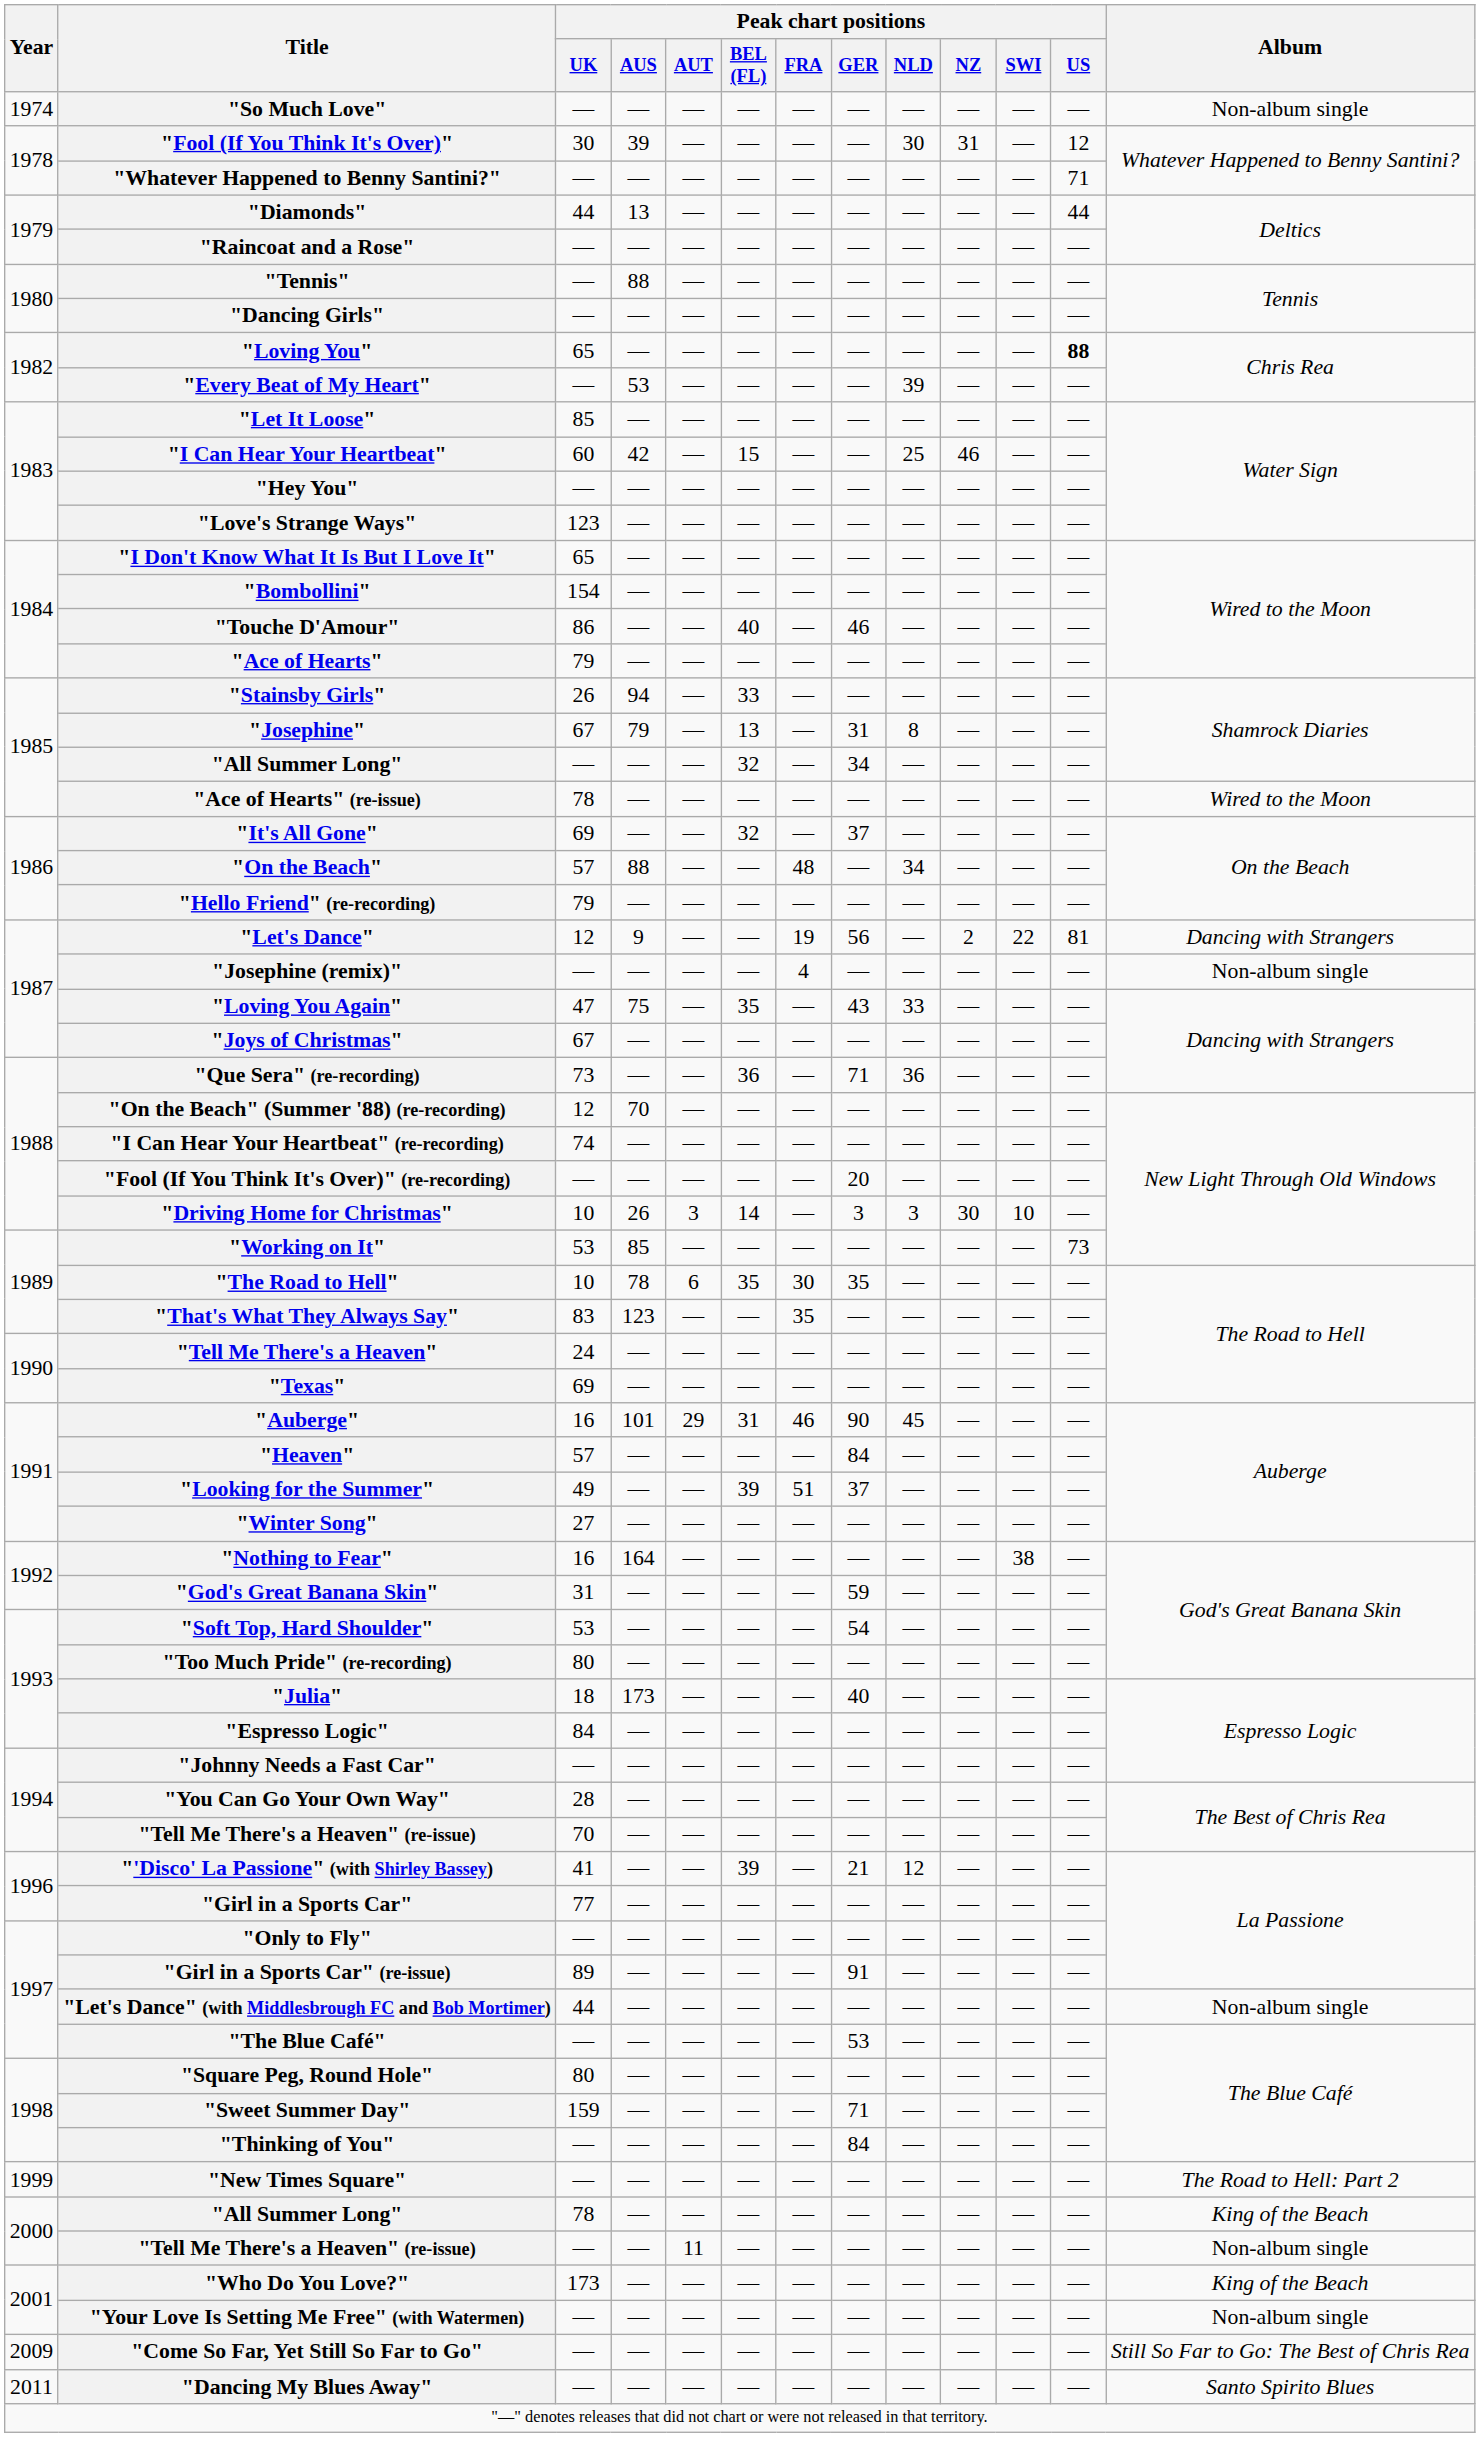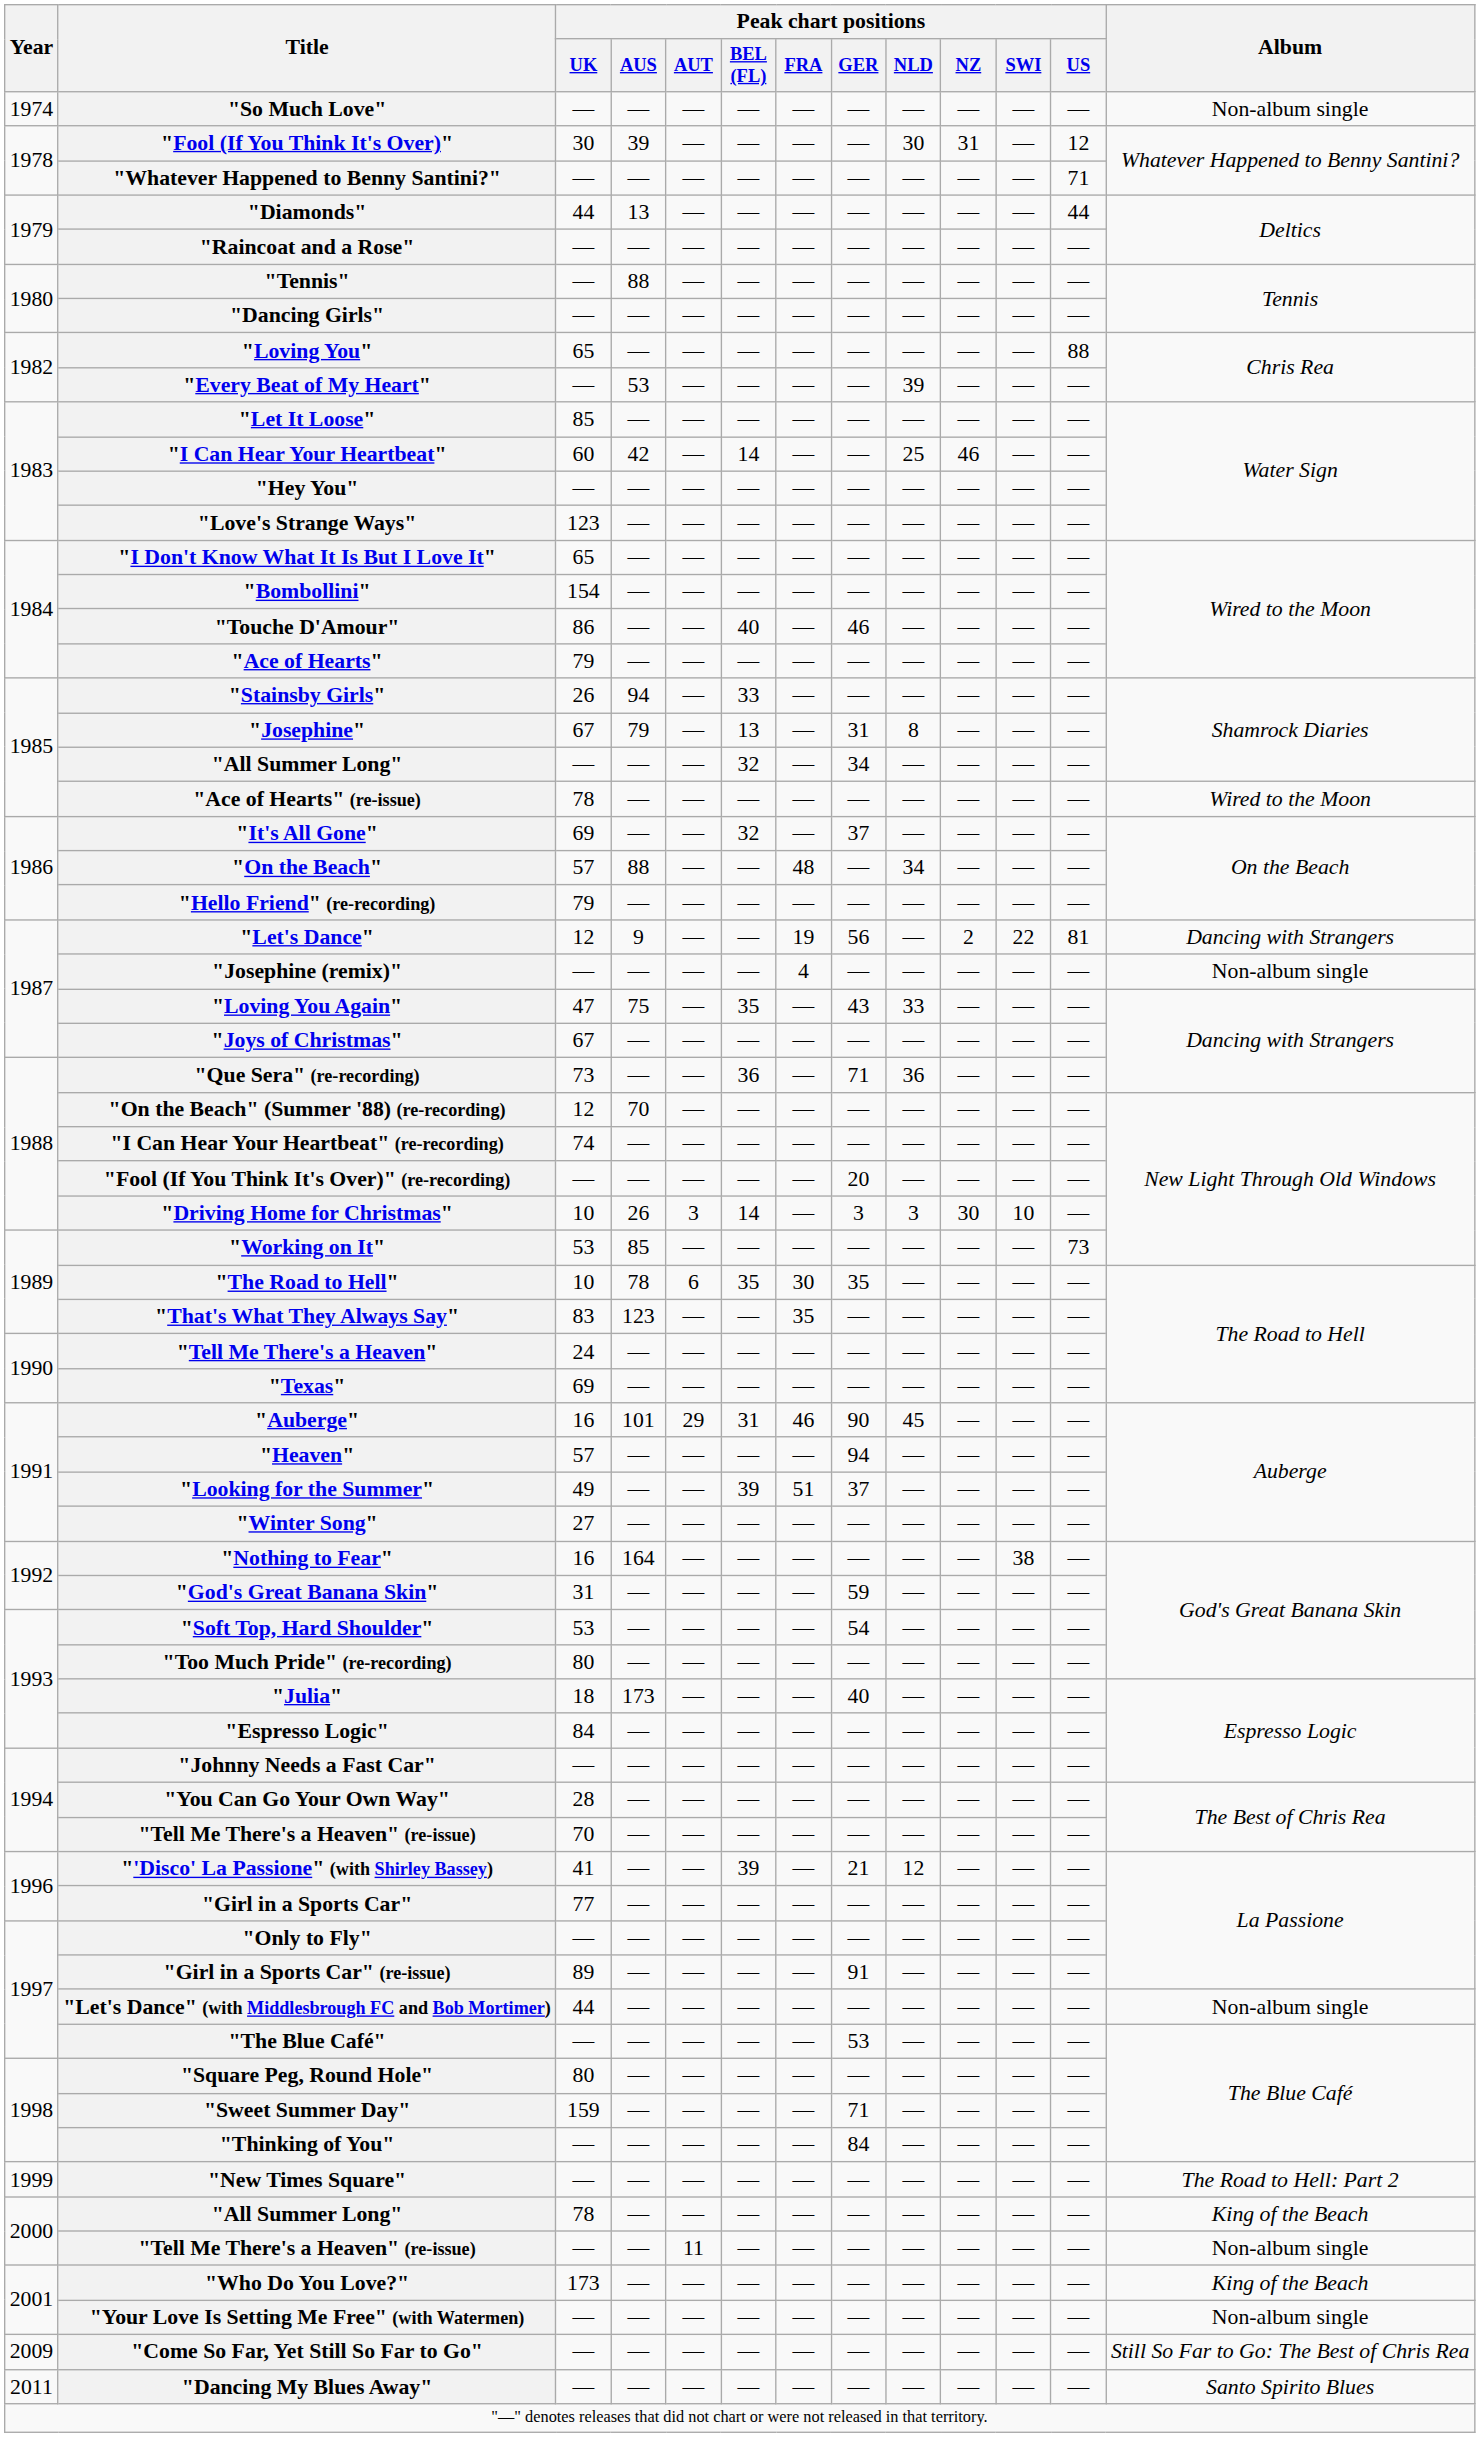"Loving You" | Peak chart positions / US: bold -> normal
"I Can Hear Your Heartbeat" | Peak chart positions / BEL (FL): 15 -> 14
"Heaven" | Peak chart positions / GER: 84 -> 94
